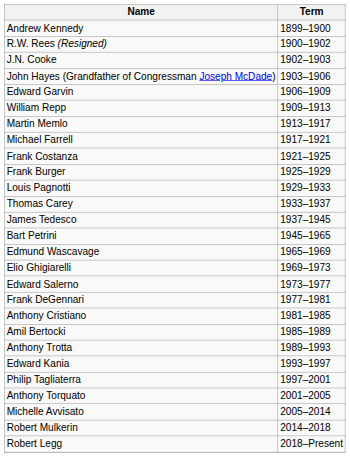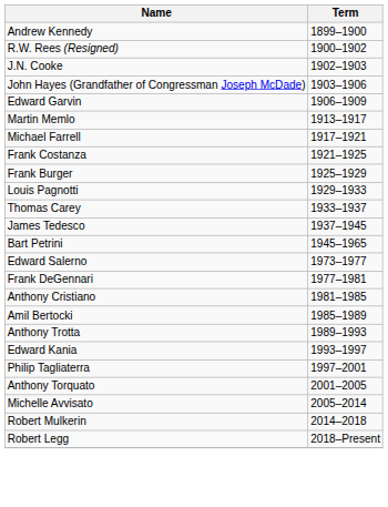- row: William Repp | 1909–1913
- row: Edmund Wascavage | 1965–1969
- row: Elio Ghigiarelli | 1969–1973
